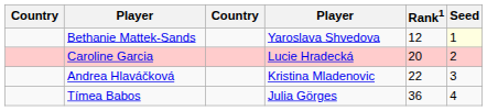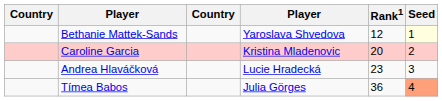Caroline Garcia | column 4: Lucie Hradecká -> Kristina Mladenovic
Andrea Hlaváčková | column 4: Kristina Mladenovic -> Lucie Hradecká
Andrea Hlaváčková | Rank1: 22 -> 23
Tímea Babos | Seed: no background -> lightsalmon background
